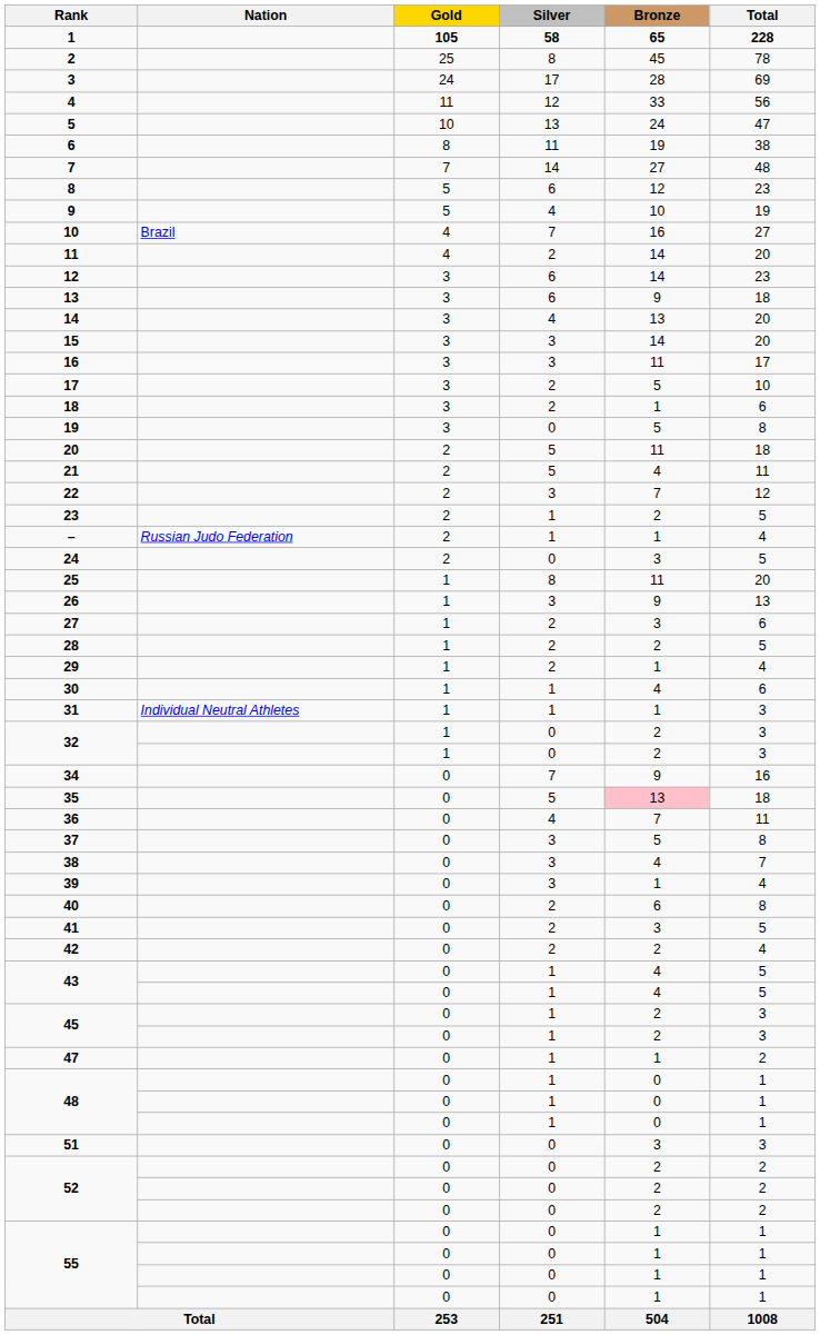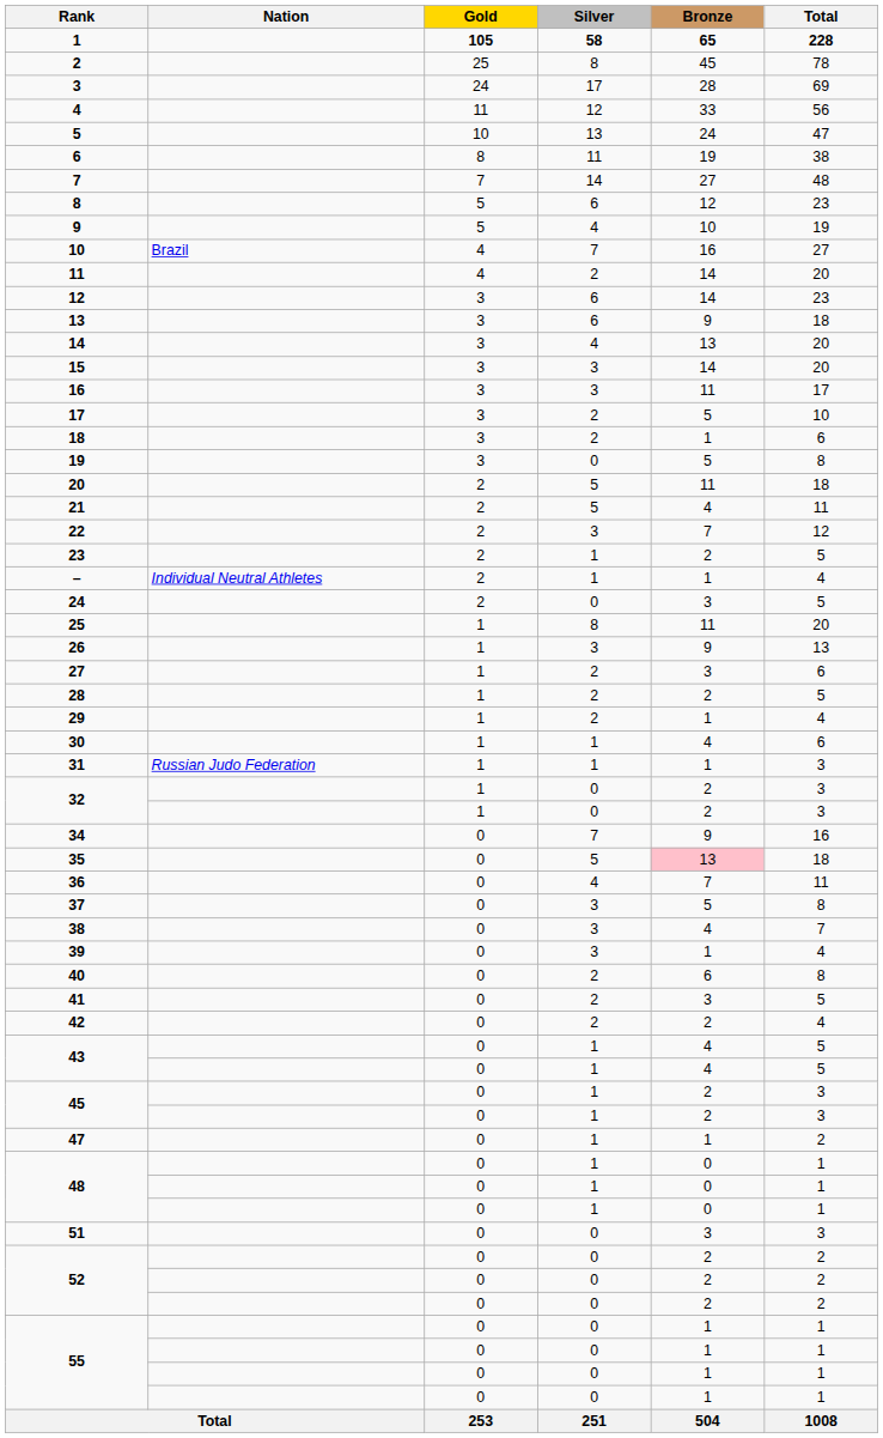– | Nation: Russian Judo Federation -> Individual Neutral Athletes
31 | Nation: Individual Neutral Athletes -> Russian Judo Federation
